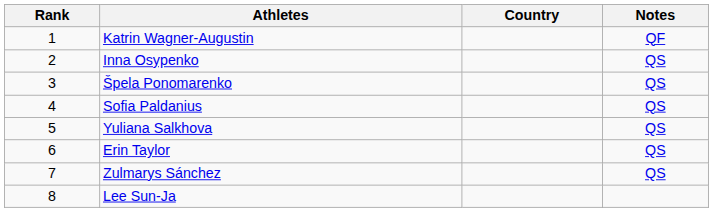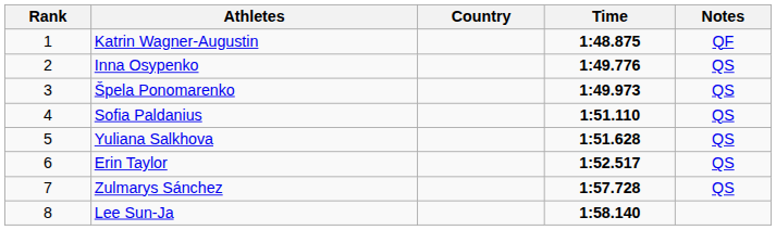+ column: Time | 1:48.875 | 1:49.776 | 1:49.973 | 1:51.110 | 1:51.628 | 1:52.517 | 1:57.728 | 1:58.140
